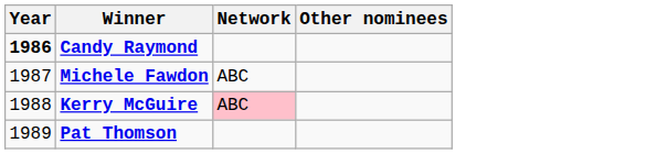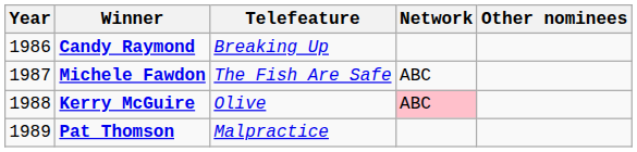+ column: Telefeature | Breaking Up | The Fish Are Safe | Olive | Malpractice
Candy Raymond | Year: bold -> normal
